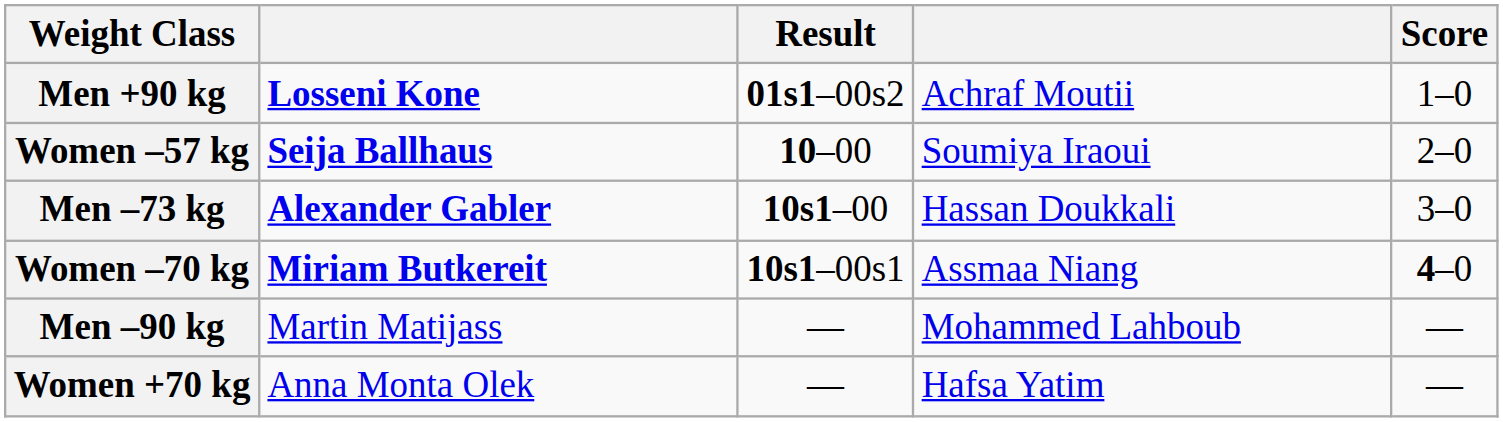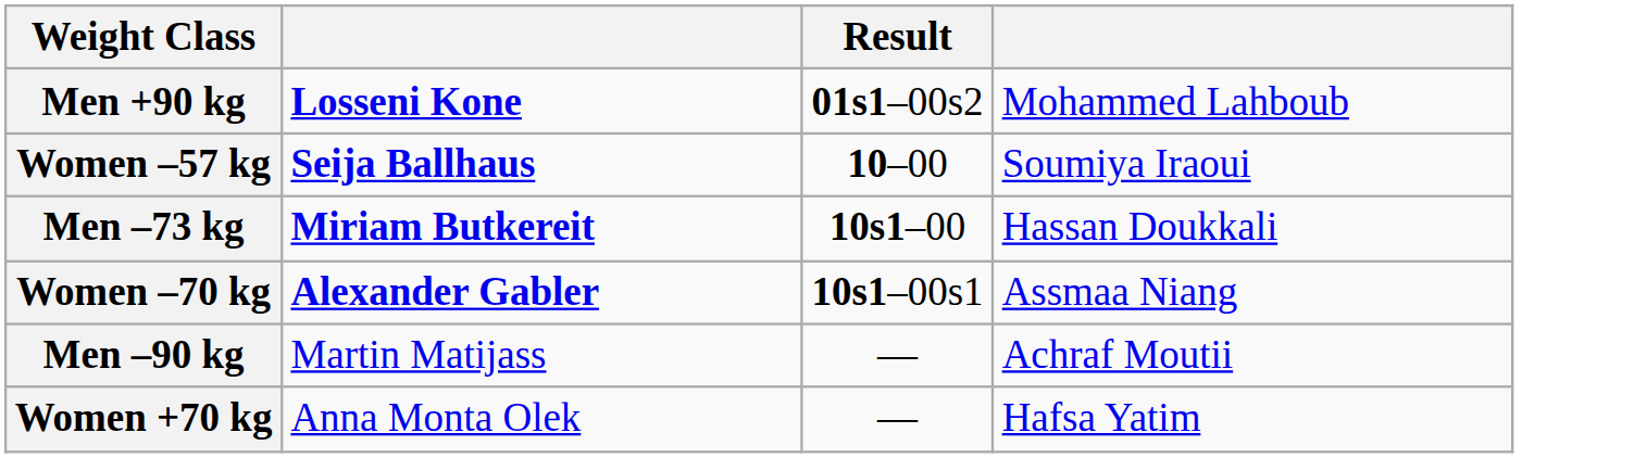- column: Score | 1–0 | 2–0 | 3–0 | 4–0 | — | —
Men +90 kg | column 4: Achraf Moutii -> Mohammed Lahboub
Men –73 kg | column 2: Alexander Gabler -> Miriam Butkereit
Women –70 kg | column 2: Miriam Butkereit -> Alexander Gabler
Men –90 kg | column 4: Mohammed Lahboub -> Achraf Moutii
